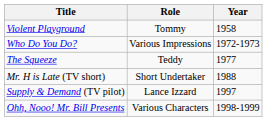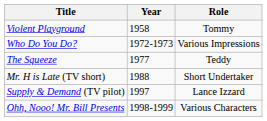columns swapped: Year <-> Role
